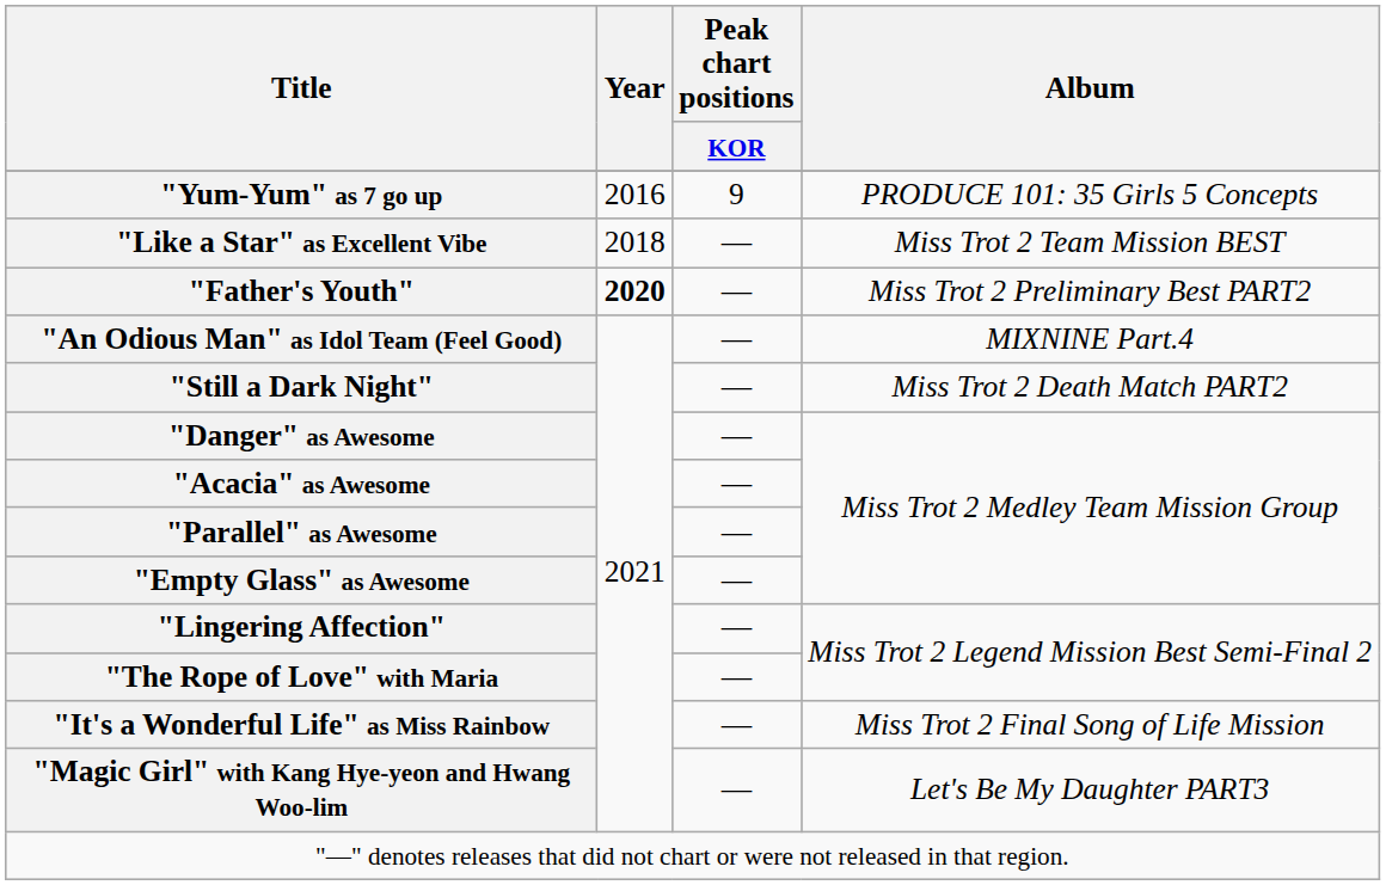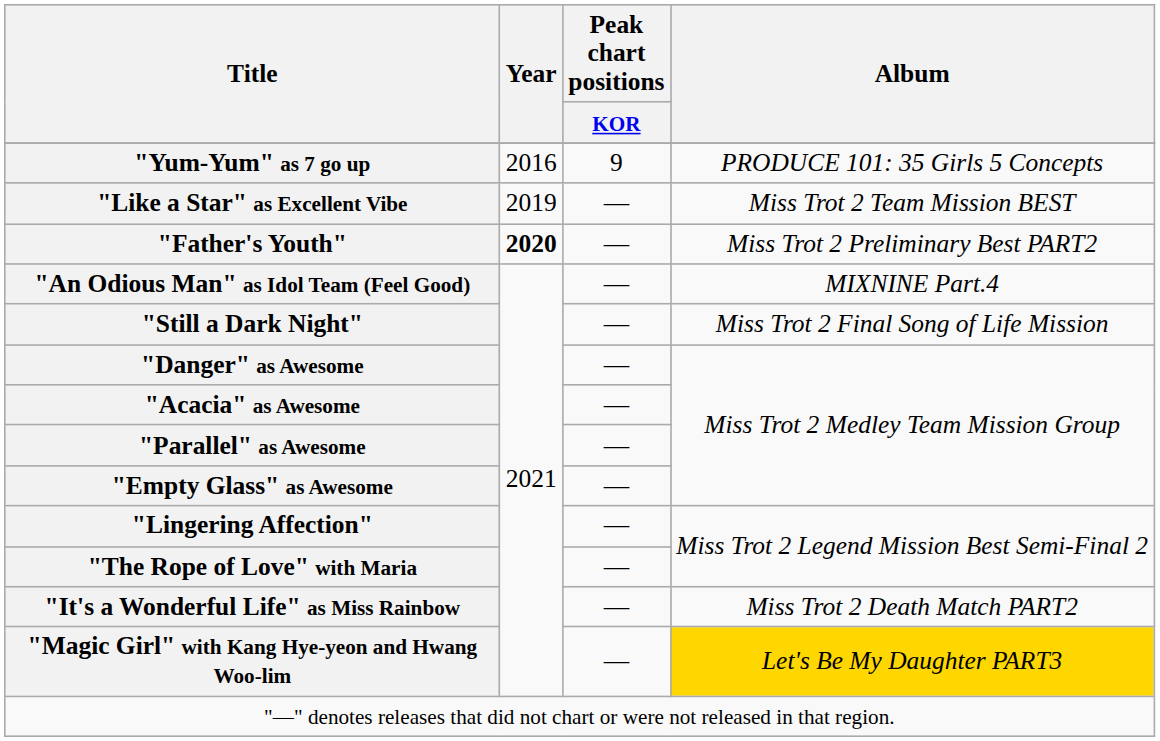"Like a Star" as Excellent Vibe | Year: 2018 -> 2019
"Still a Dark Night" | Album: Miss Trot 2 Death Match PART2 -> Miss Trot 2 Final Song of Life Mission
"It's a Wonderful Life" as Miss Rainbow | Album: Miss Trot 2 Final Song of Life Mission -> Miss Trot 2 Death Match PART2
"Magic Girl" with Kang Hye-yeon and Hwang Woo-lim | Album: no background -> gold background
